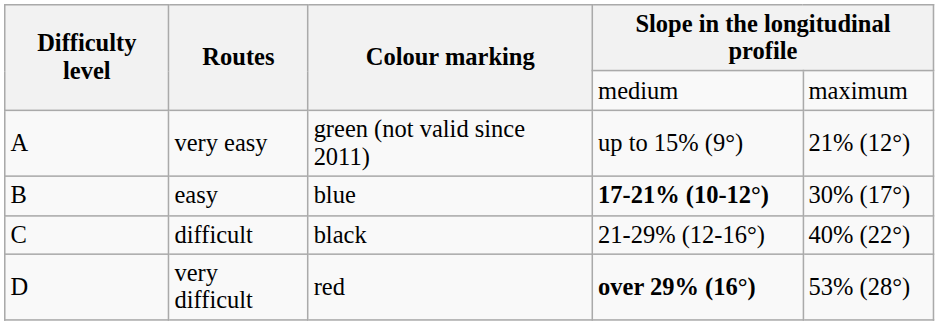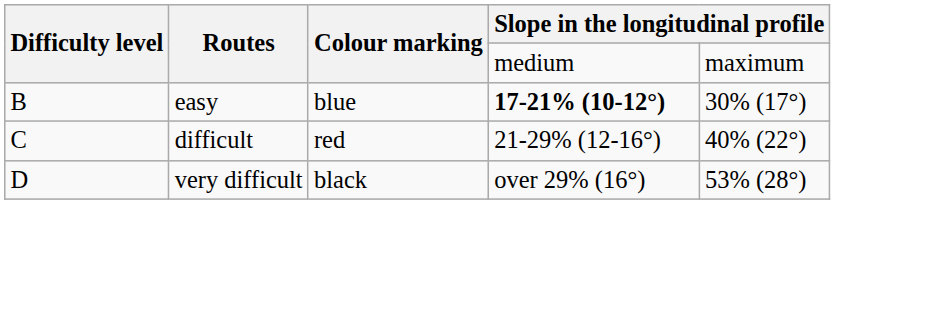- row: A | very easy | green (not valid since 2011) | up to 15% (9°) | 21% (12°)
difficult | Colour marking: black -> red
very difficult | Colour marking: red -> black
very difficult | column 4: bold -> normal
